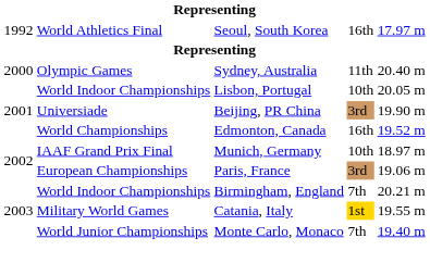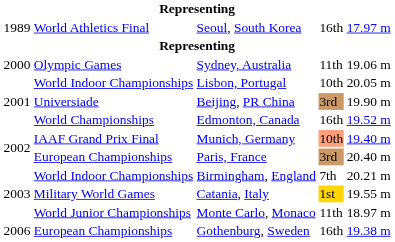Seoul, South Korea | column 1: 1992 -> 1989
Sydney, Australia | column 5: 20.40 m -> 19.06 m
Munich, Germany | column 4: no background -> lightsalmon background
Munich, Germany | column 5: 18.97 m -> 19.40 m
Paris, France | column 5: 19.06 m -> 20.40 m
Monte Carlo, Monaco | column 4: 7th -> 11th
Monte Carlo, Monaco | column 5: 19.40 m -> 18.97 m
+ row: 2006 | European Championships | Gothenburg, Sweden | 16th | 19.38 m
